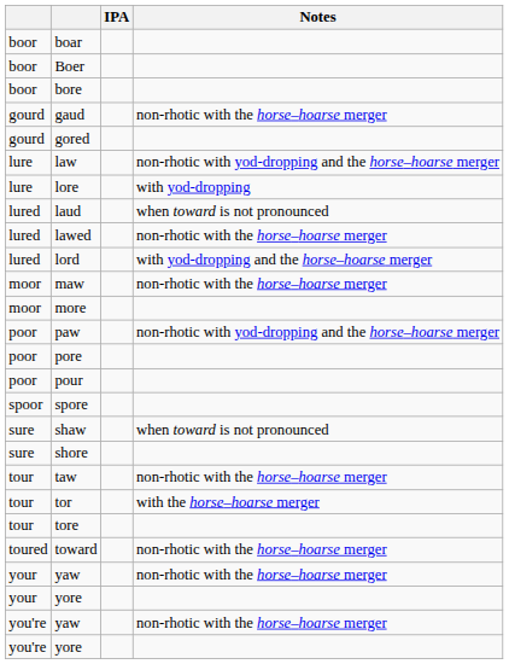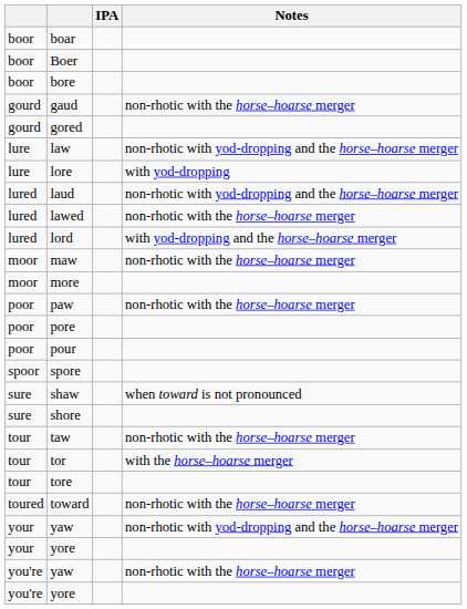laud | Notes: when toward is not pronounced -> non-rhotic with yod-dropping and the horse–hoarse merger
paw | Notes: non-rhotic with yod-dropping and the horse–hoarse merger -> non-rhotic with the horse–hoarse merger
your / yaw | Notes: non-rhotic with the horse–hoarse merger -> non-rhotic with yod-dropping and the horse–hoarse merger
